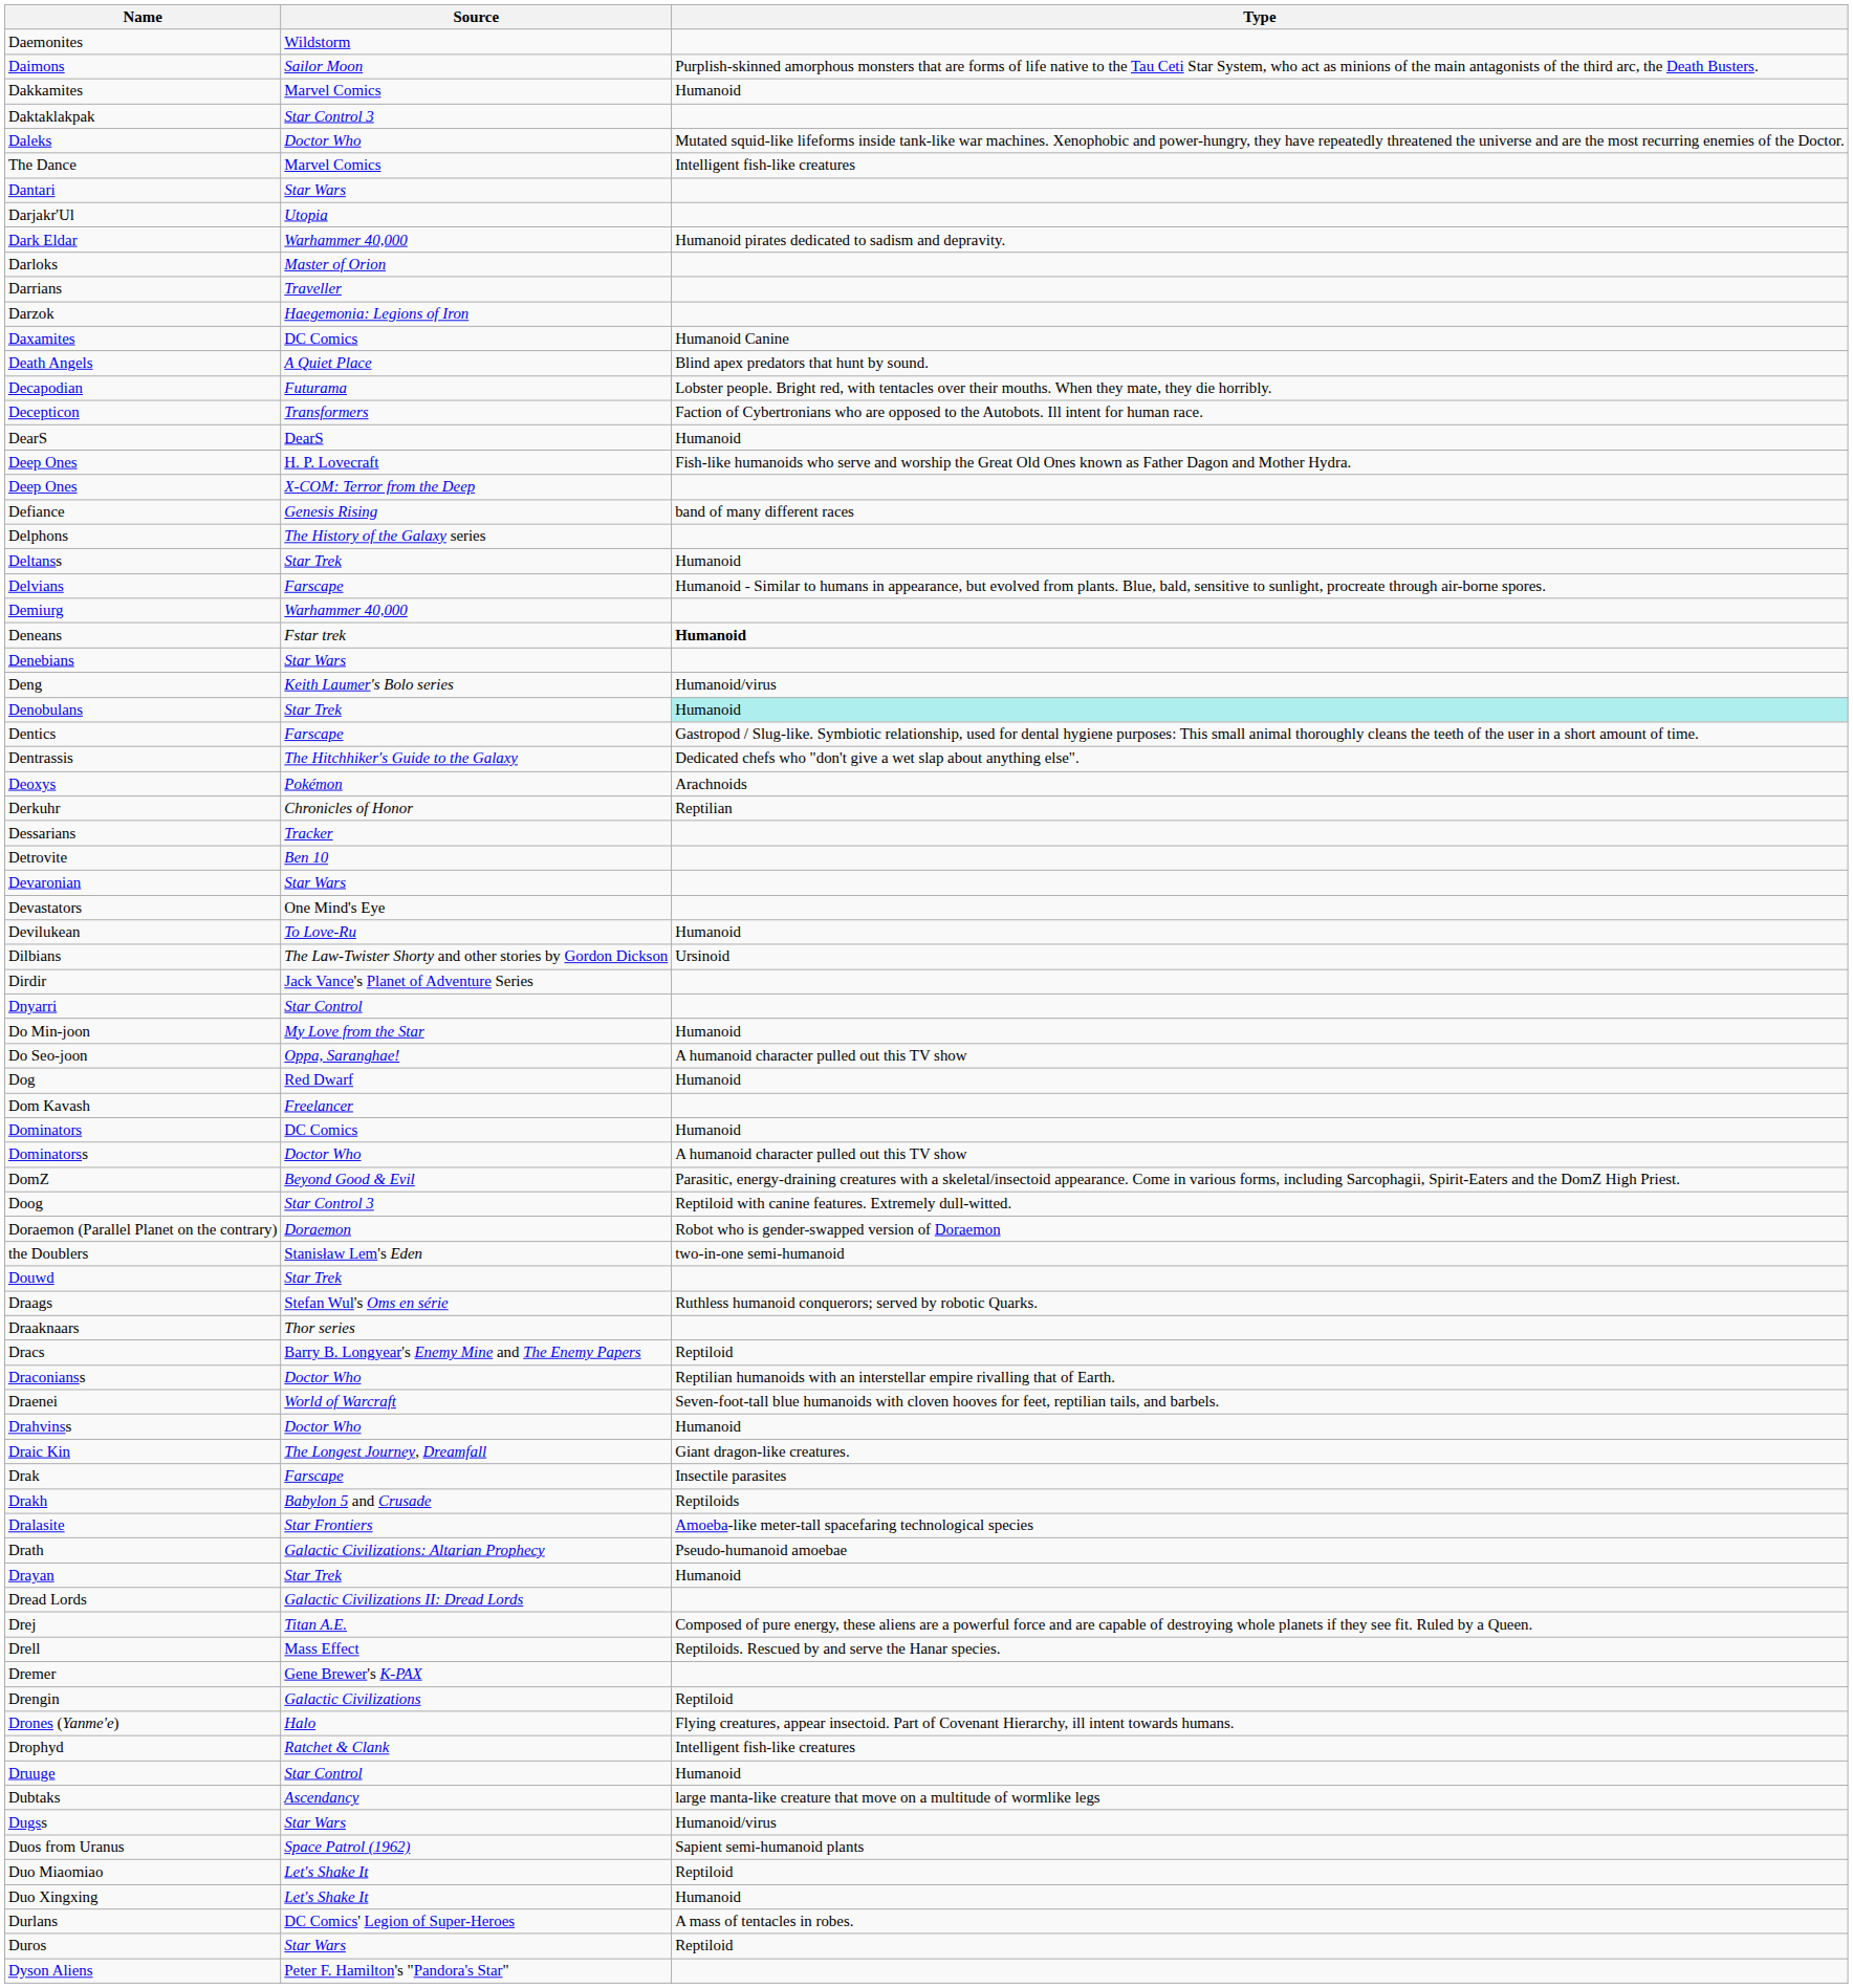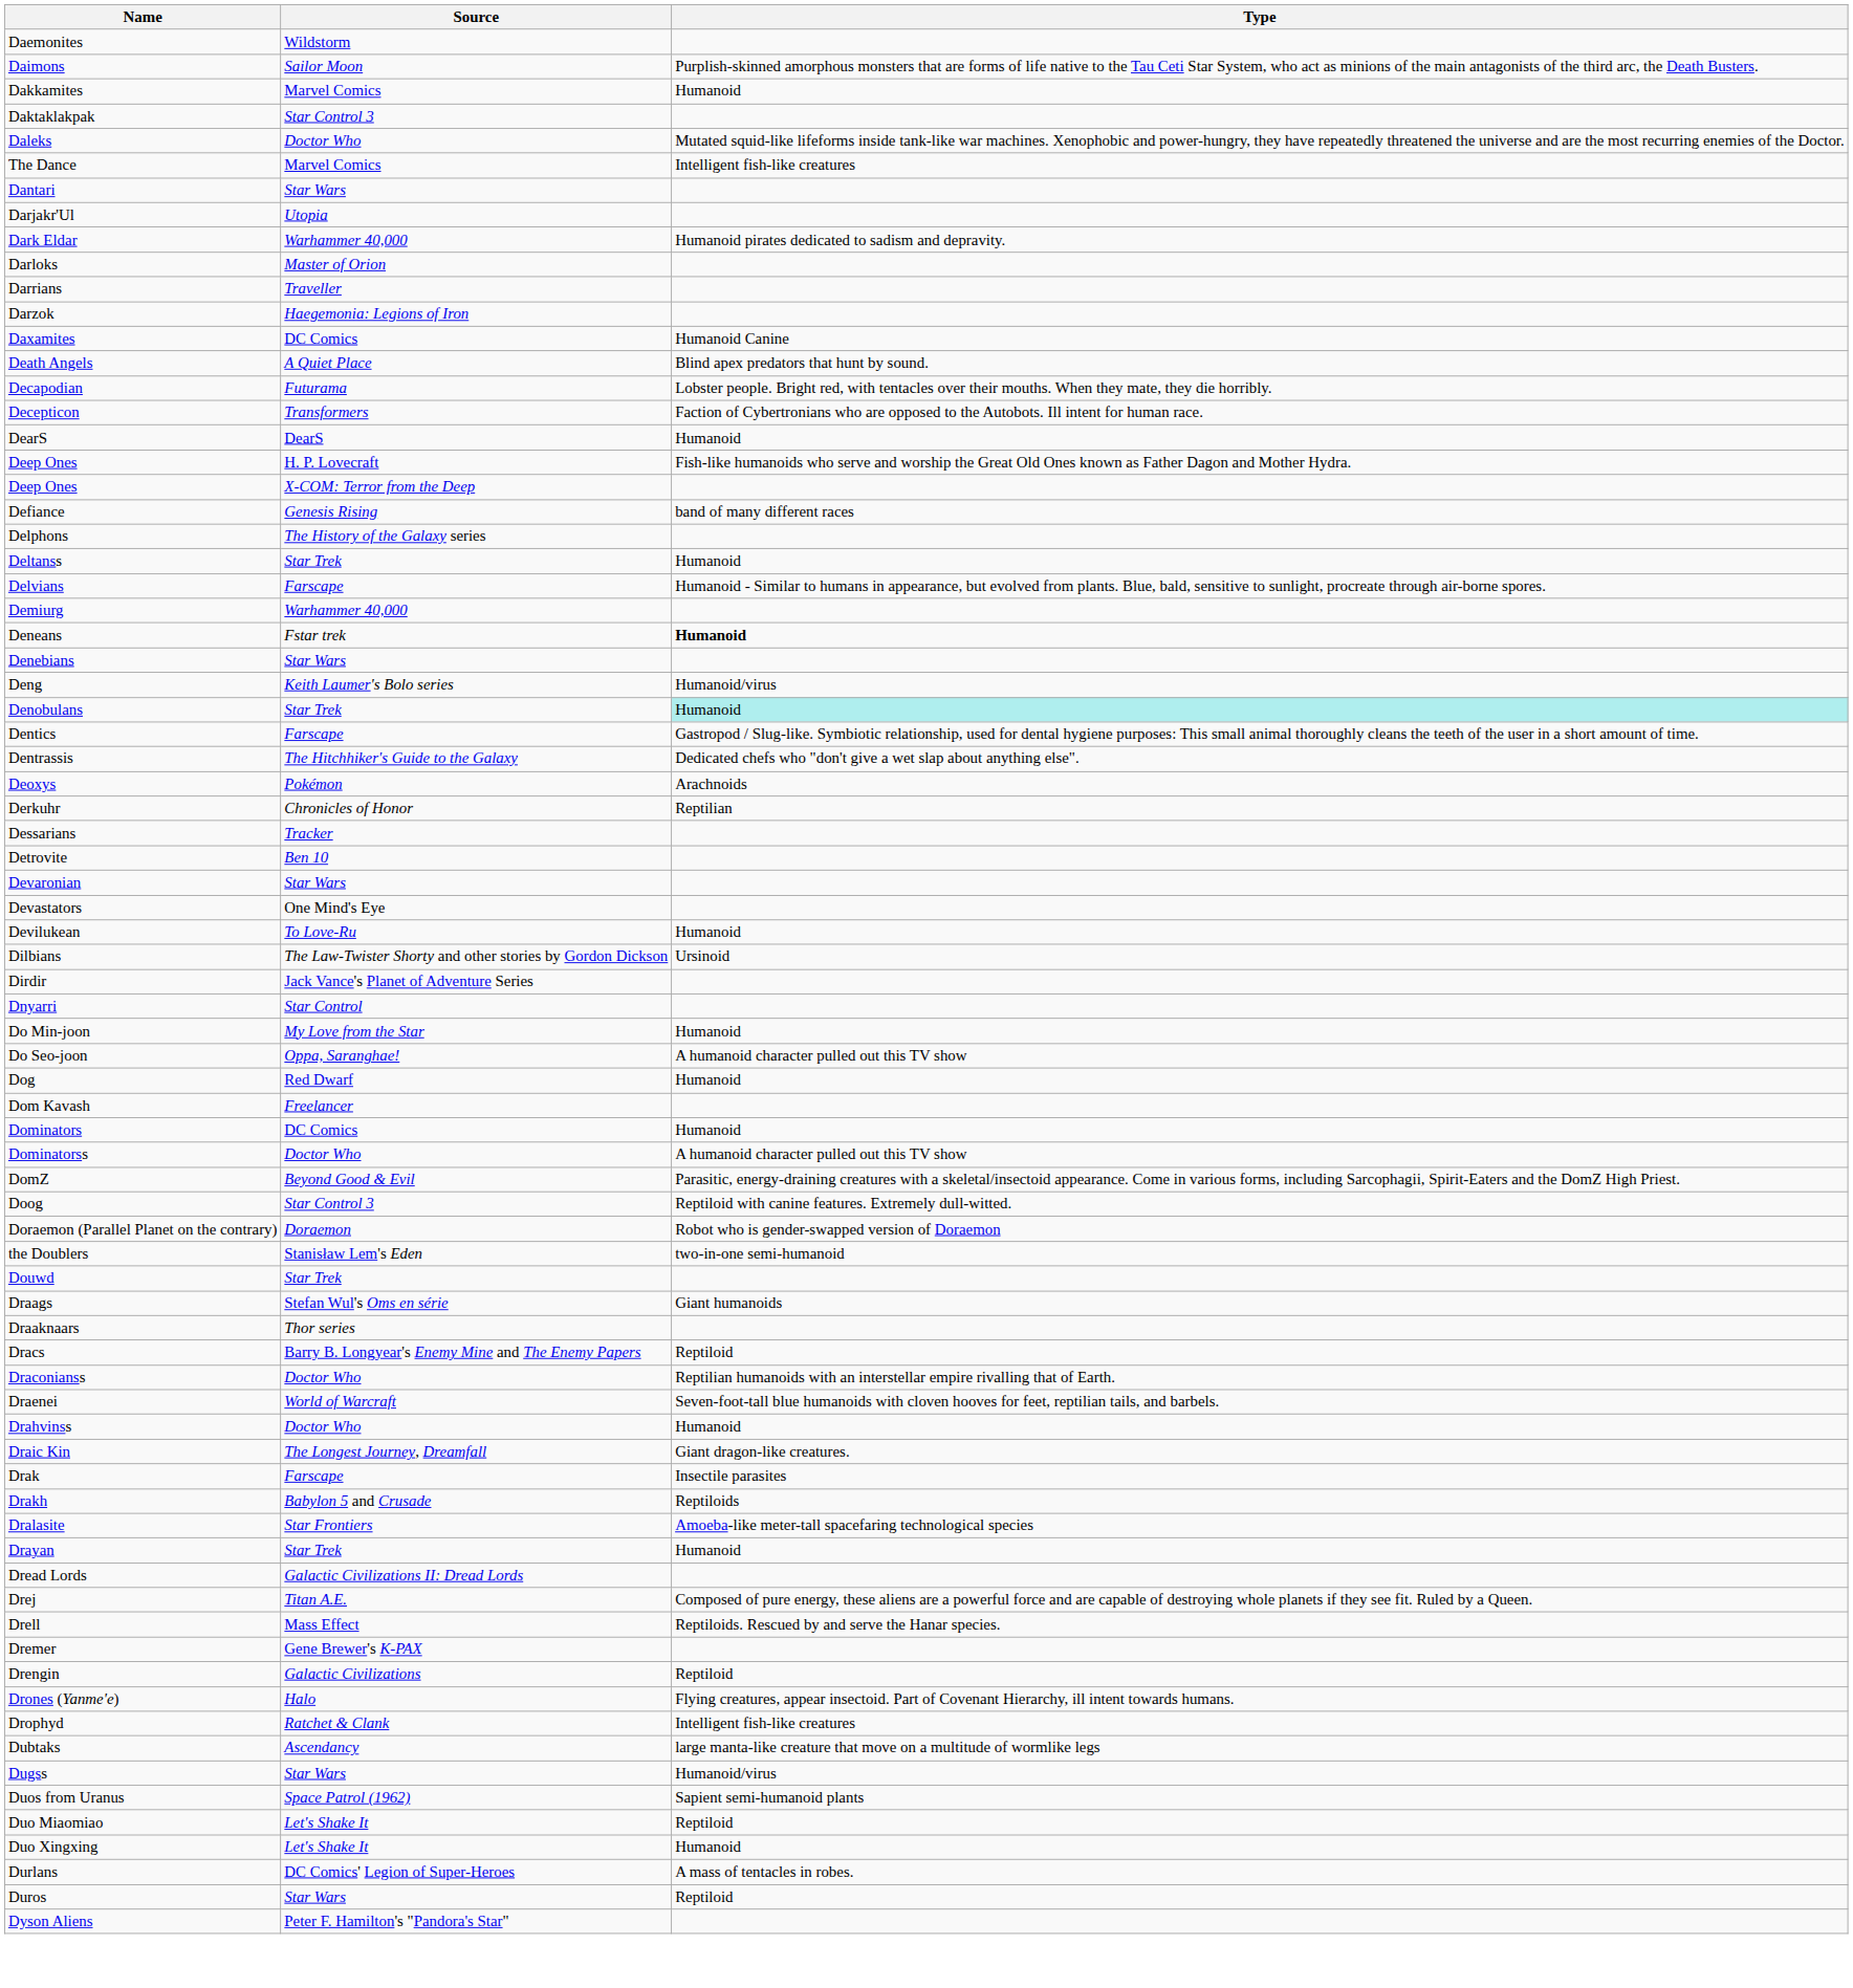Draags | Type: Ruthless humanoid conquerors; served by robotic Quarks. -> Giant humanoids
- row: Drath | Galactic Civilizations: Altarian Prophecy | Pseudo-humanoid amoebae
- row: Druuge | Star Control | Humanoid
